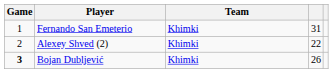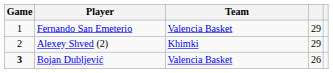Fernando San Emeterio | Team: Khimki -> Valencia Basket
Fernando San Emeterio | column 4: 31 -> 29
Alexey Shved (2) | column 4: 22 -> 29
Bojan Dubljević | Team: Khimki -> Valencia Basket
